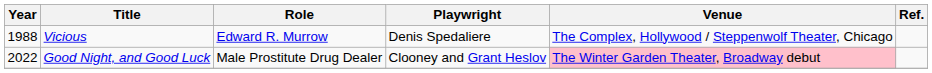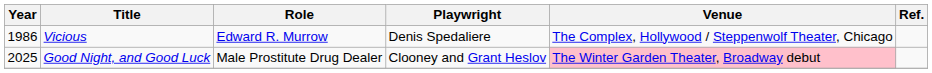Vicious | Year: 1988 -> 1986
Good Night, and Good Luck | Year: 2022 -> 2025
